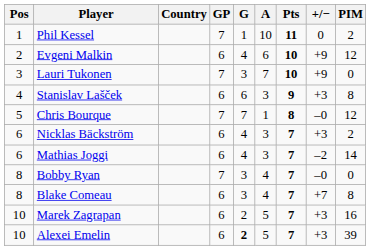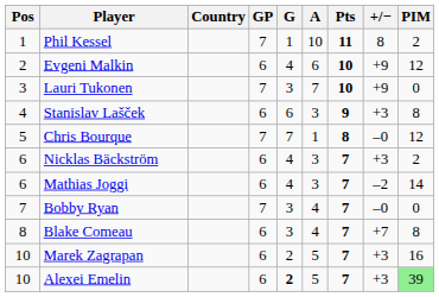Phil Kessel | +/−: 0 -> 8
Bobby Ryan | Pos: 8 -> 7
Alexei Emelin | PIM: no background -> lightgreen background
